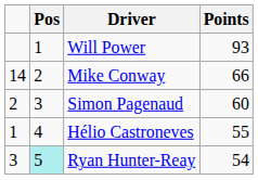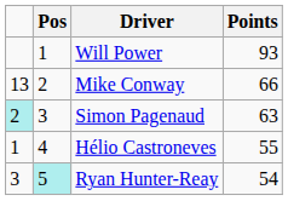Mike Conway | column 1: 14 -> 13
Simon Pagenaud | column 1: no background -> paleturquoise background
Simon Pagenaud | Points: 60 -> 63
